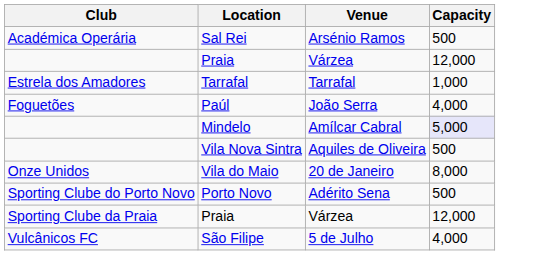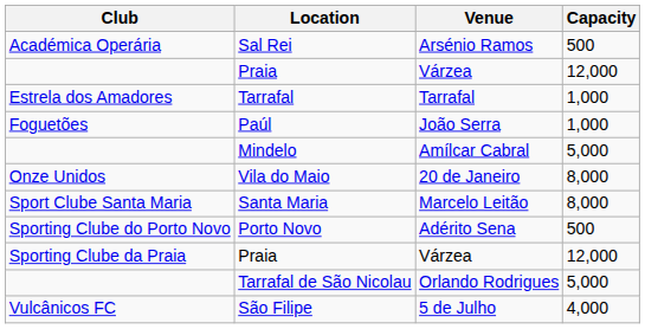Paúl | Capacity: 4,000 -> 1,000
Mindelo | Capacity: lavender background -> no background
- row: Vila Nova Sintra | Aquiles de Oliveira | 500
+ row: Sport Clube Santa Maria | Santa Maria | Marcelo Leitão | 8,000
+ row: Tarrafal de São Nicolau | Orlando Rodrigues | 5,000
